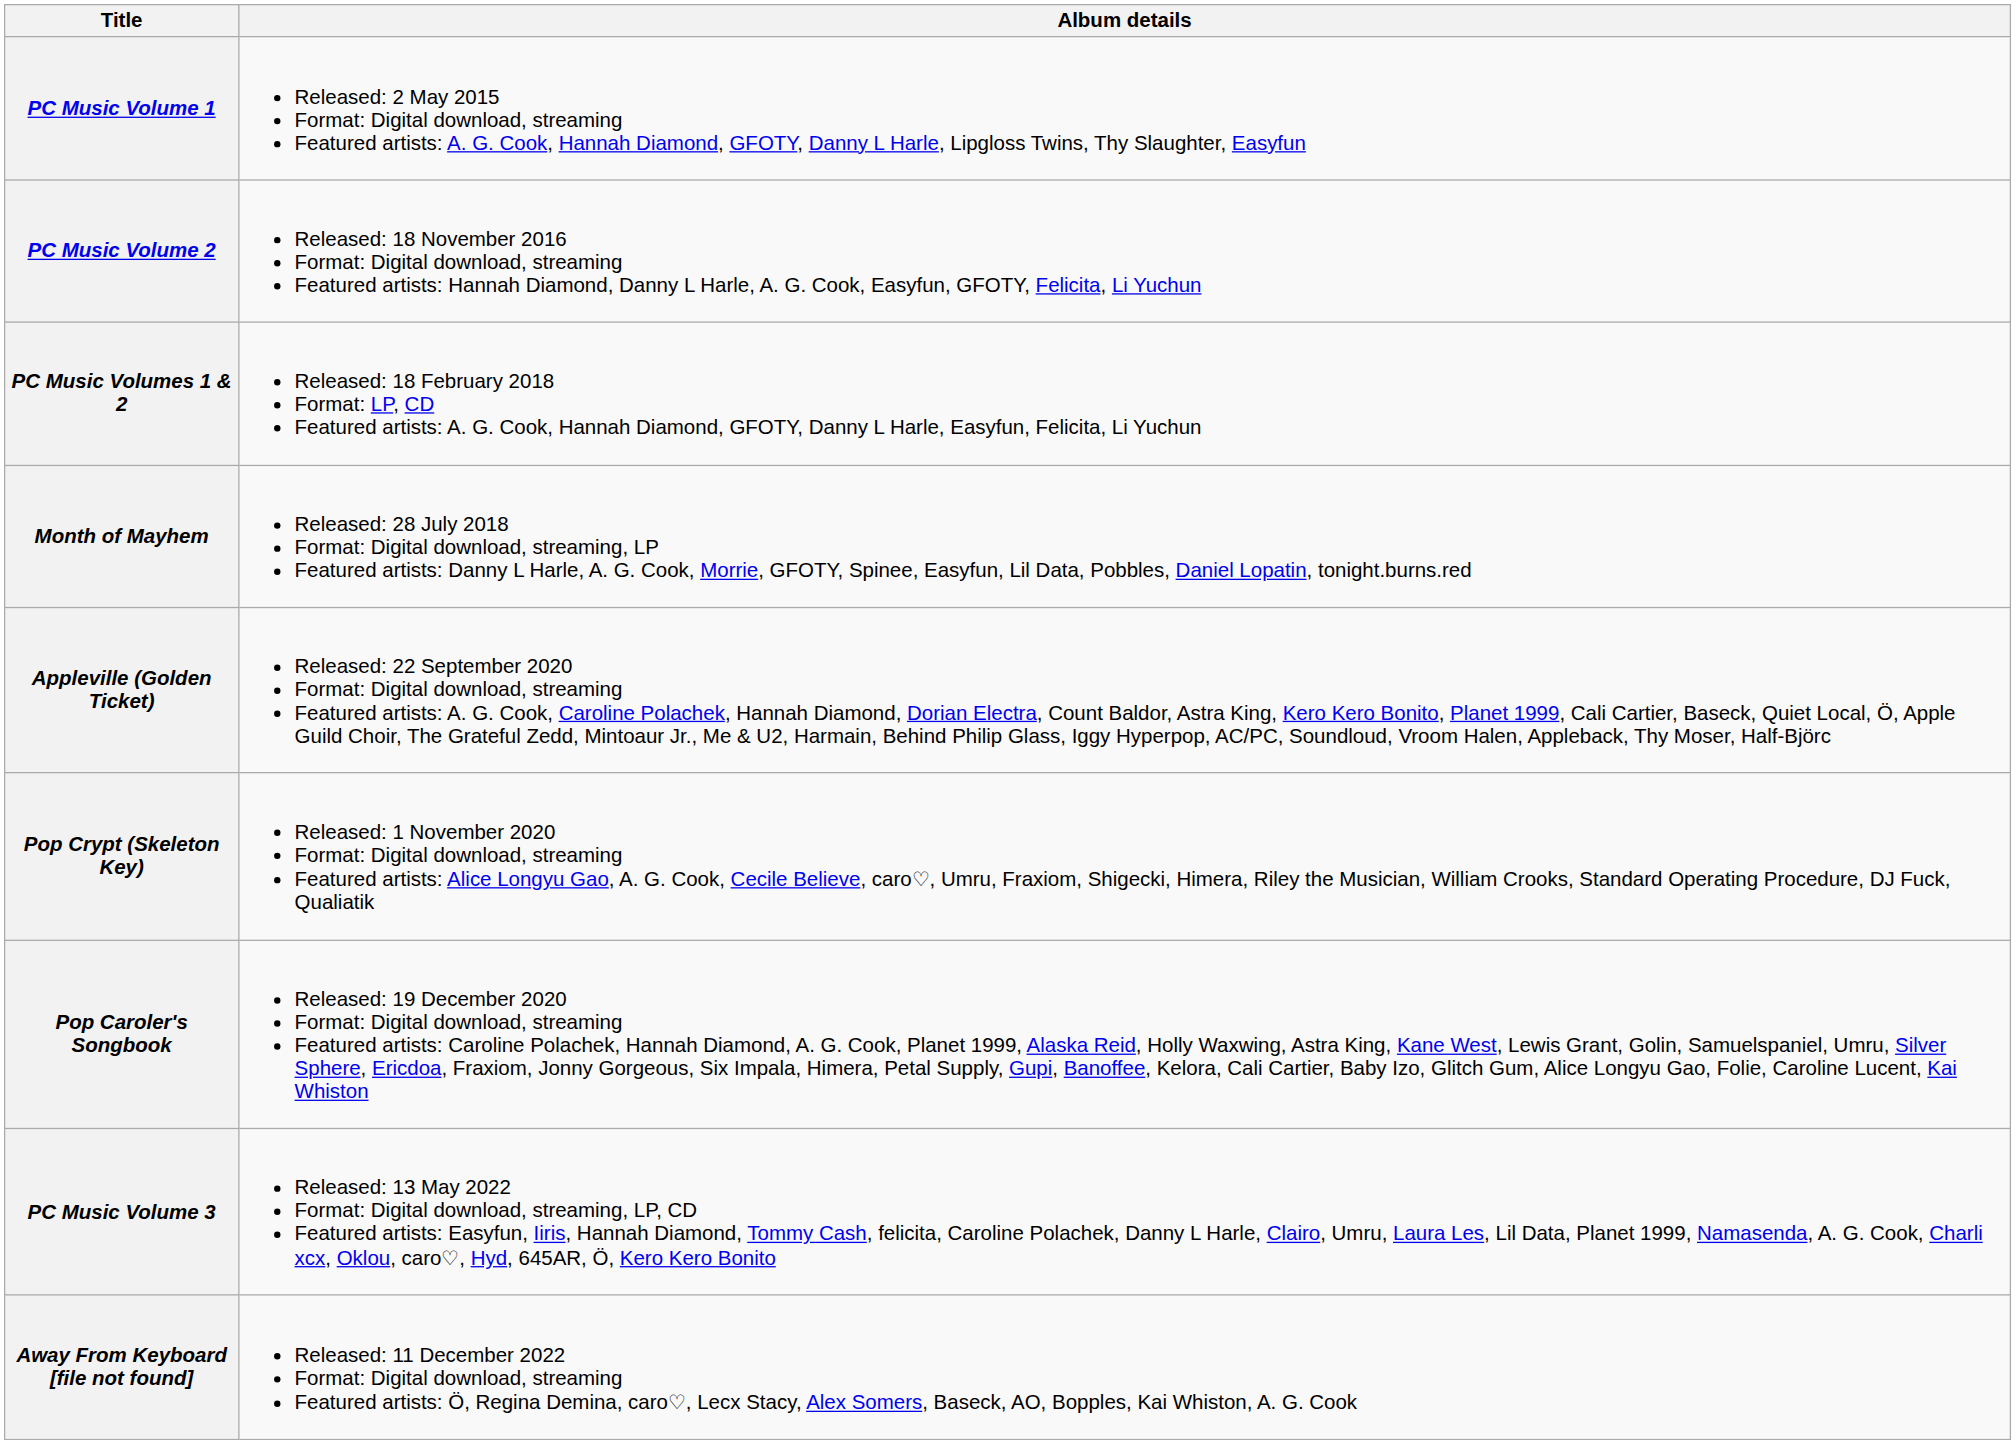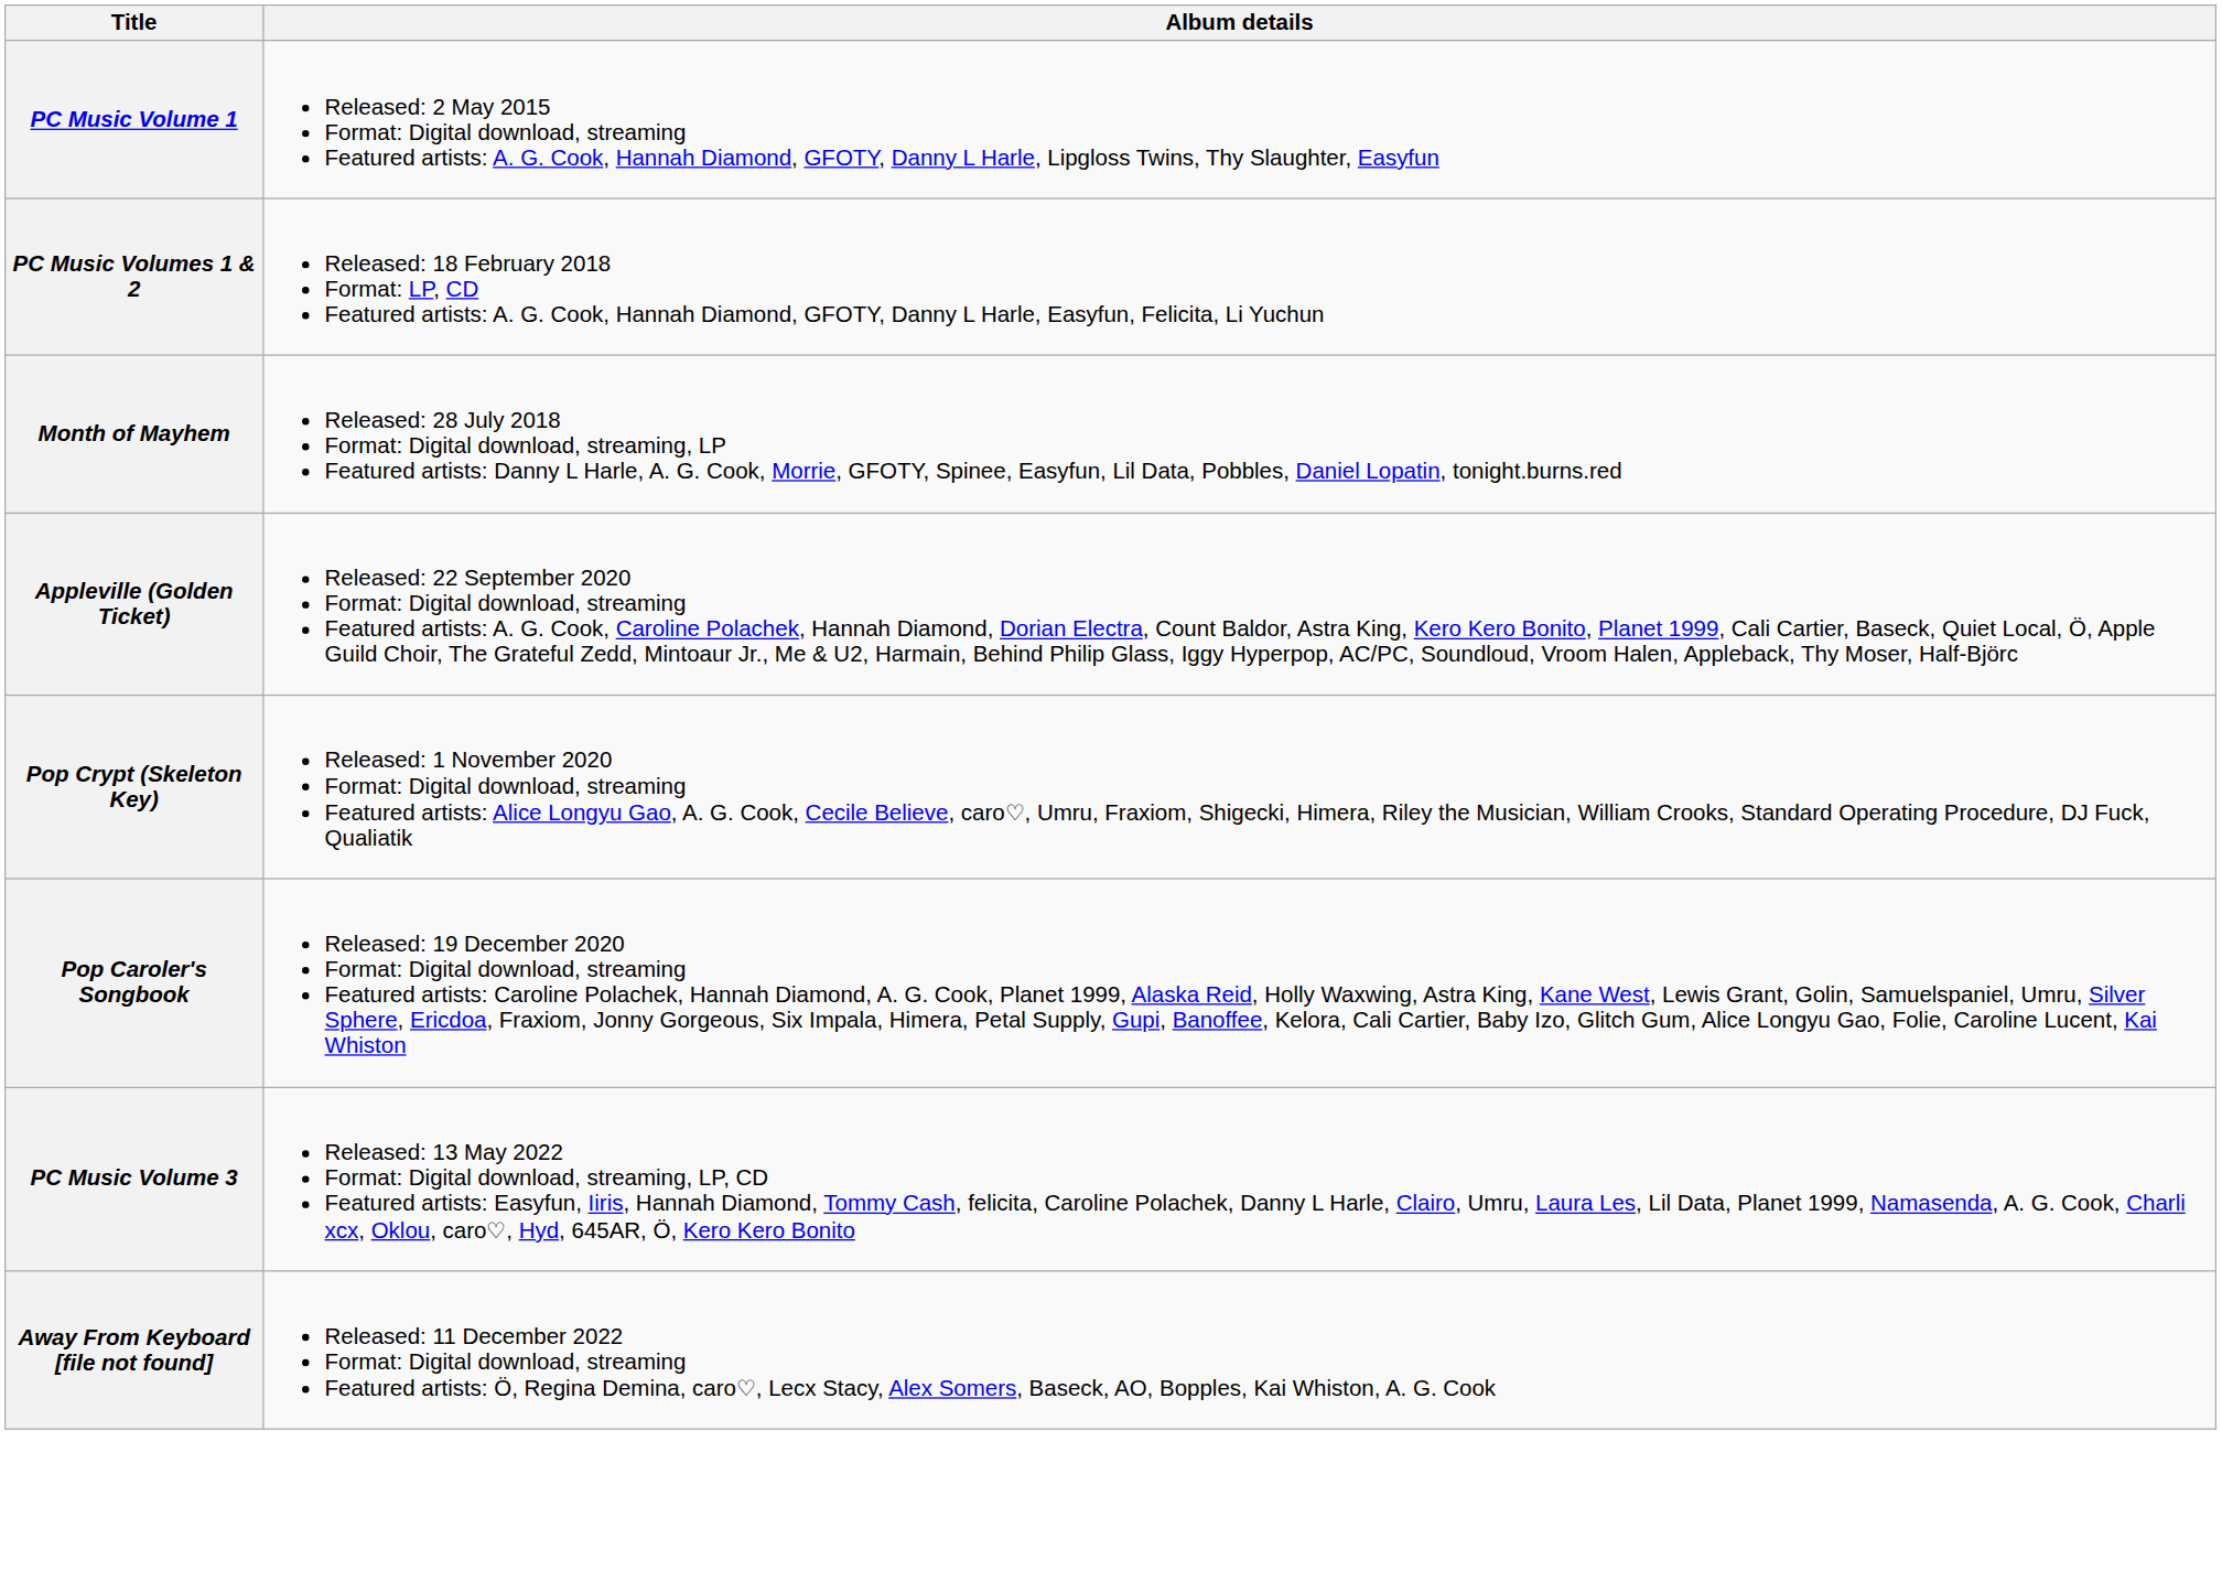- row: PC Music Volume 2 | Released: 18 November 2016 Format: Digital download, streaming Featured artists: Hannah Diamond, Danny L Harle, A. G. Cook, Easyfun, GFOTY, Felicita, Li Yuchun
